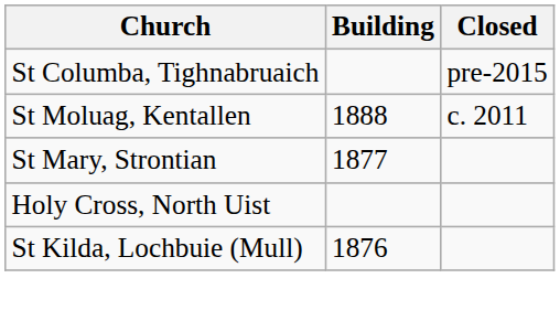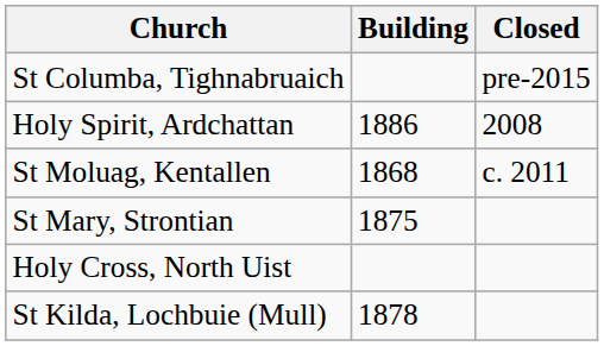+ row: Holy Spirit, Ardchattan | 1886 | 2008
St Moluag, Kentallen | Building: 1888 -> 1868
St Mary, Strontian | Building: 1877 -> 1875
St Kilda, Lochbuie (Mull) | Building: 1876 -> 1878
